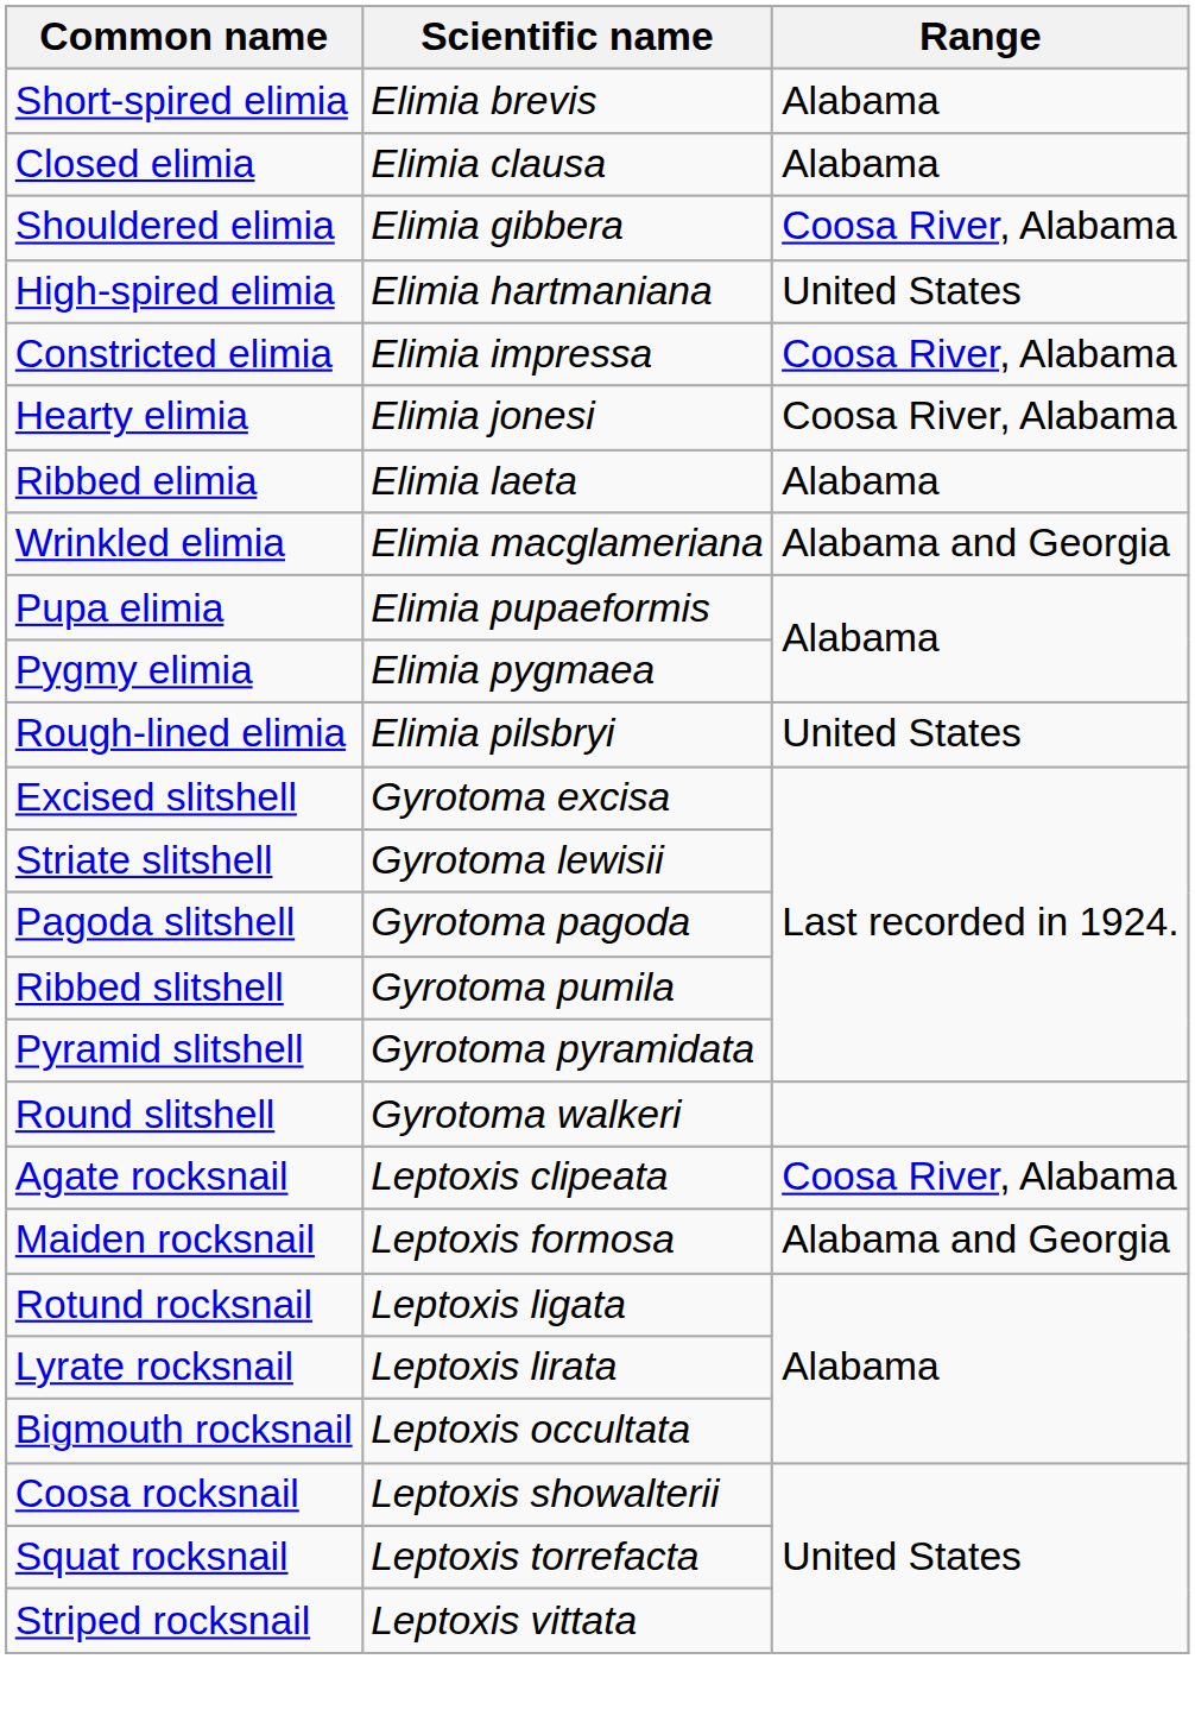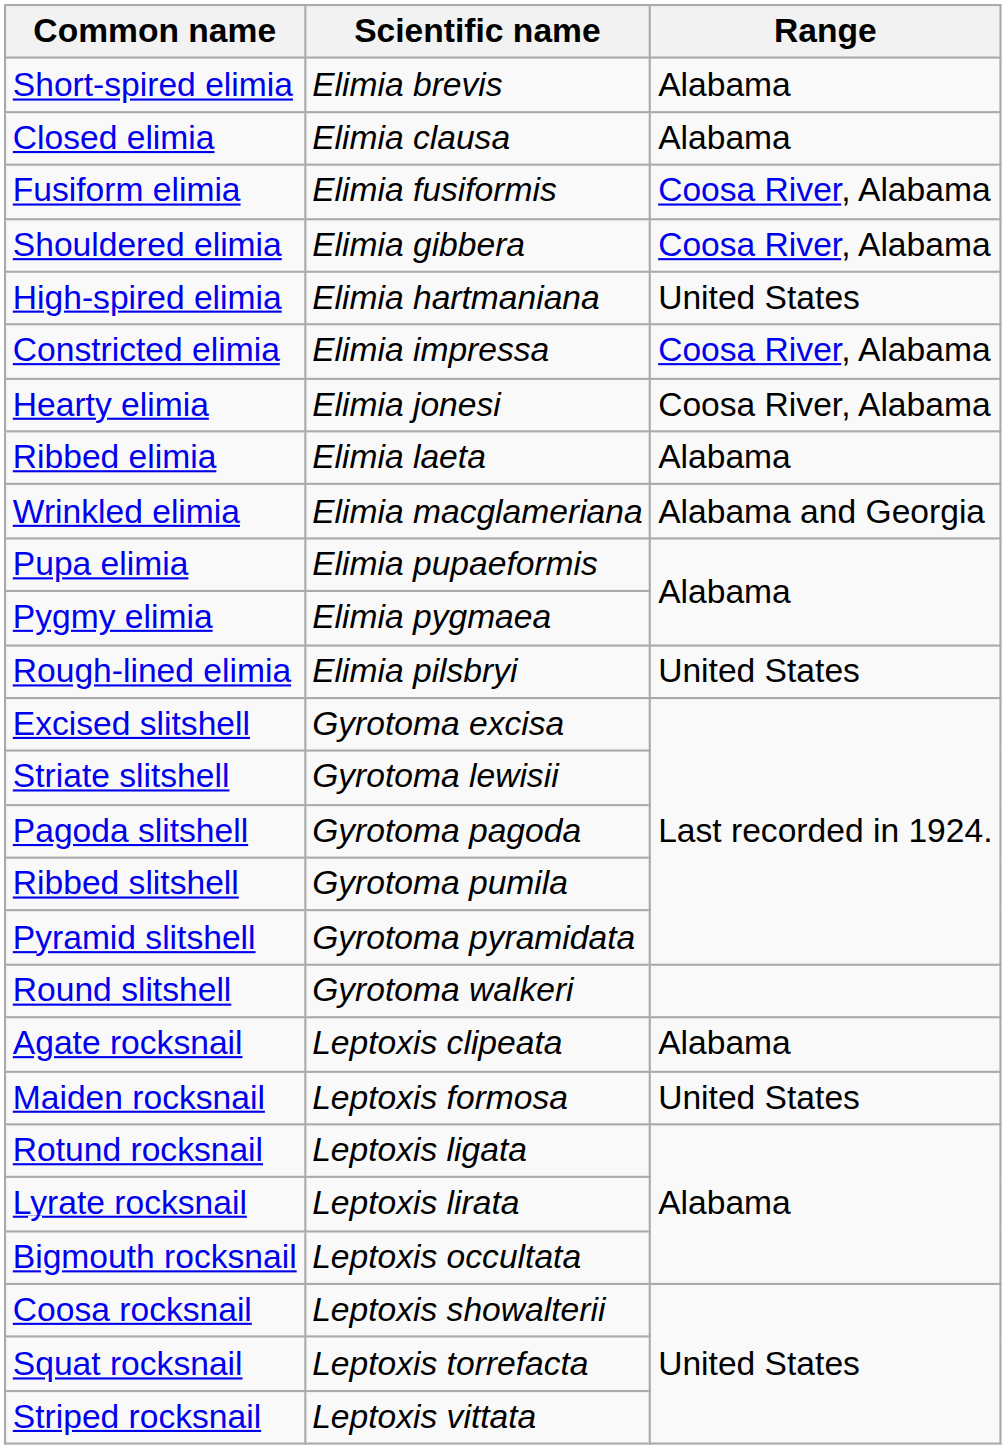+ row: Fusiform elimia | Elimia fusiformis | Coosa River, Alabama
Agate rocksnail | Range: Coosa River, Alabama -> Alabama
Maiden rocksnail | Range: Alabama and Georgia -> United States
